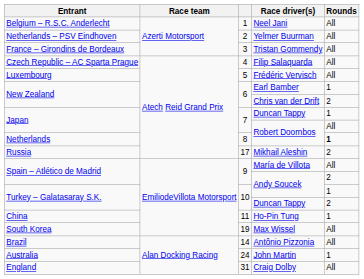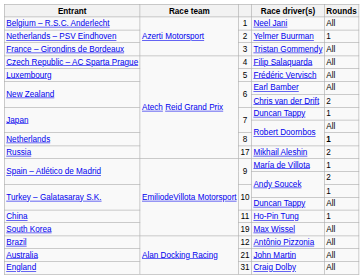Yelmer Buurman | Rounds: All -> 1
Earl Bamber | Rounds: 1 -> All
María de Villota | Rounds: All -> 1
Turkey – Galatasaray S.K. / Duncan Tappy | Rounds: 2 -> All
Antônio Pizzonia | column 3: 14 -> 12
John Martin | column 3: 24 -> 21
John Martin | Rounds: 1 -> All
